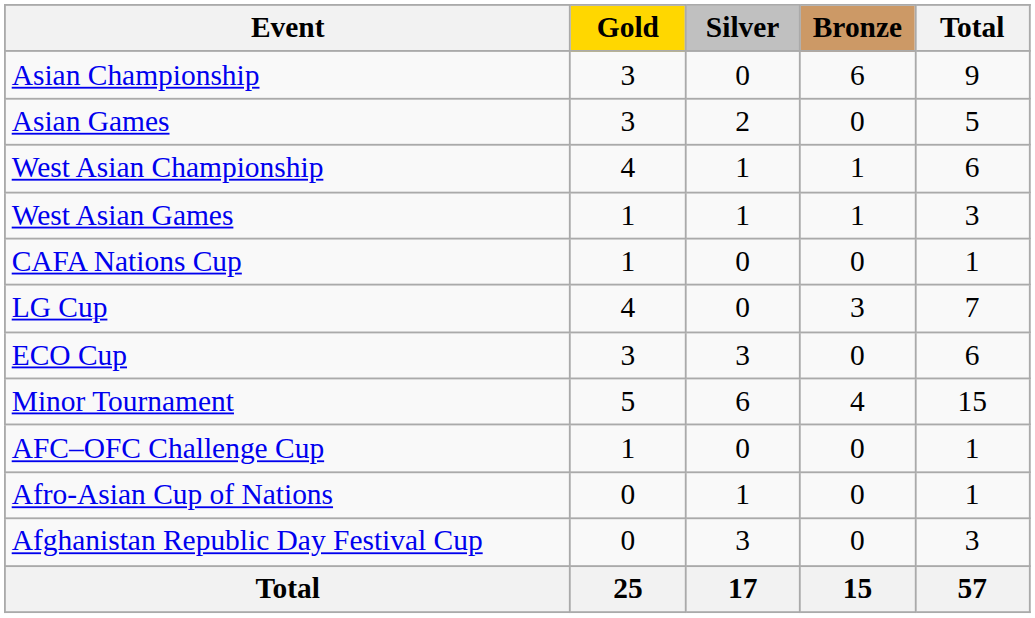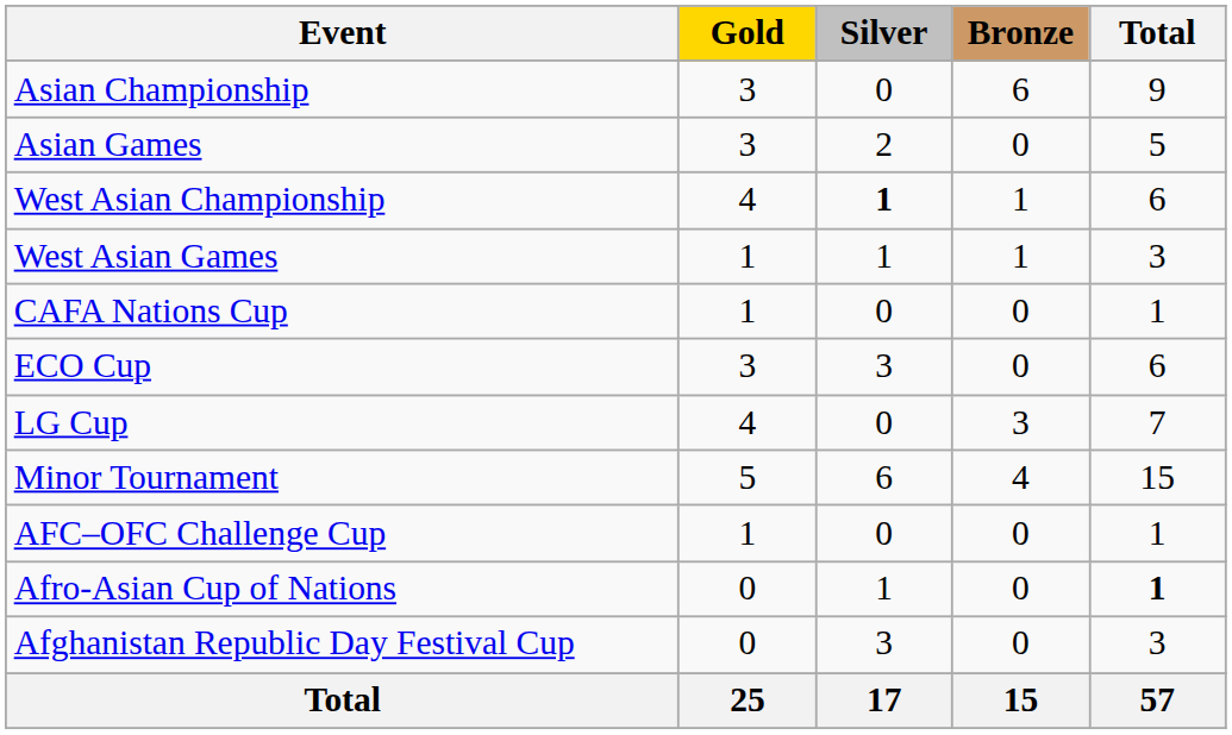West Asian Championship | Silver: normal -> bold
rows swapped: ECO Cup <-> LG Cup
Afro-Asian Cup of Nations | Total: normal -> bold
